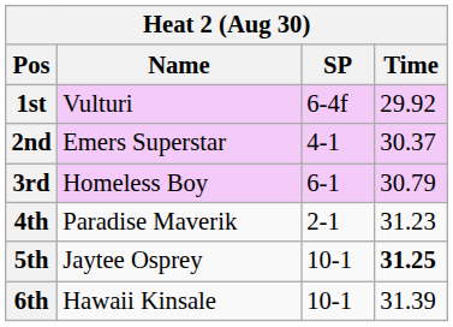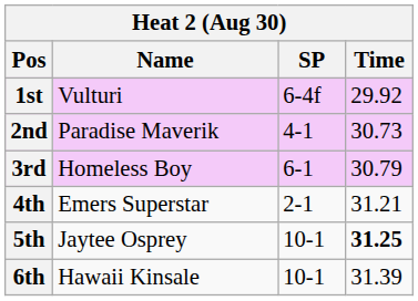2nd | Name: Emers Superstar -> Paradise Maverik
2nd | Time: 30.37 -> 30.73
4th | Name: Paradise Maverik -> Emers Superstar
4th | Time: 31.23 -> 31.21
